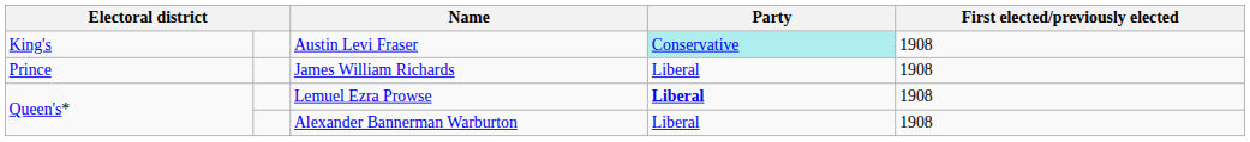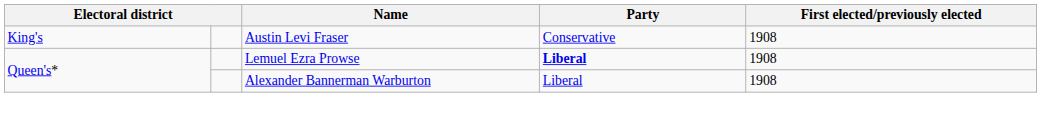Austin Levi Fraser | Party: paleturquoise background -> no background
- row: Prince | James William Richards | Liberal | 1908
